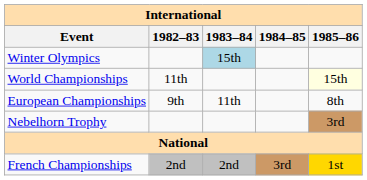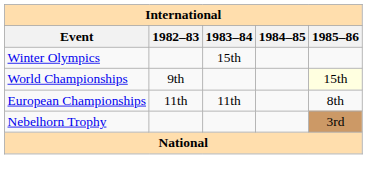Winter Olympics | 1983–84: lightblue background -> no background
World Championships | 1982–83: 11th -> 9th
European Championships | 1982–83: 9th -> 11th
- row: French Championships | 2nd | 2nd | 3rd | 1st
